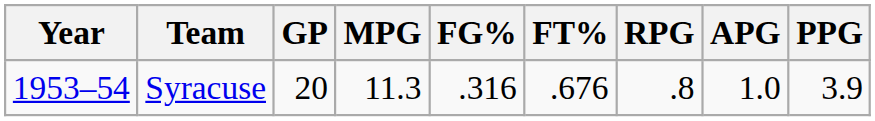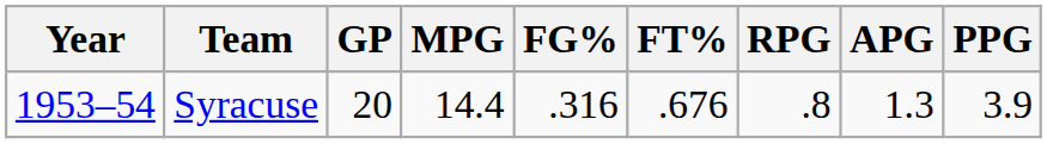Syracuse | MPG: 11.3 -> 14.4
Syracuse | APG: 1.0 -> 1.3
